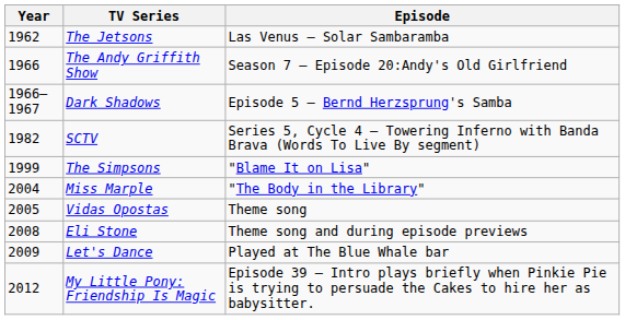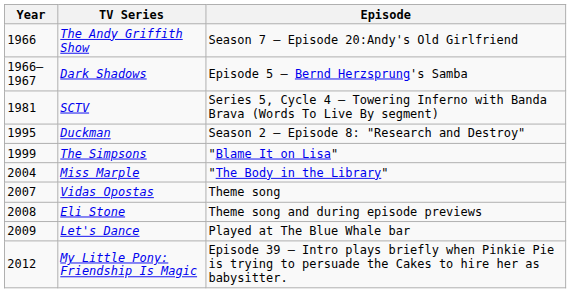- row: 1962 | The Jetsons | Las Venus – Solar Sambaramba
SCTV | Year: 1982 -> 1981
+ row: 1995 | Duckman | Season 2 – Episode 8: "Research and Destroy"
Vidas Opostas | Year: 2005 -> 2007
